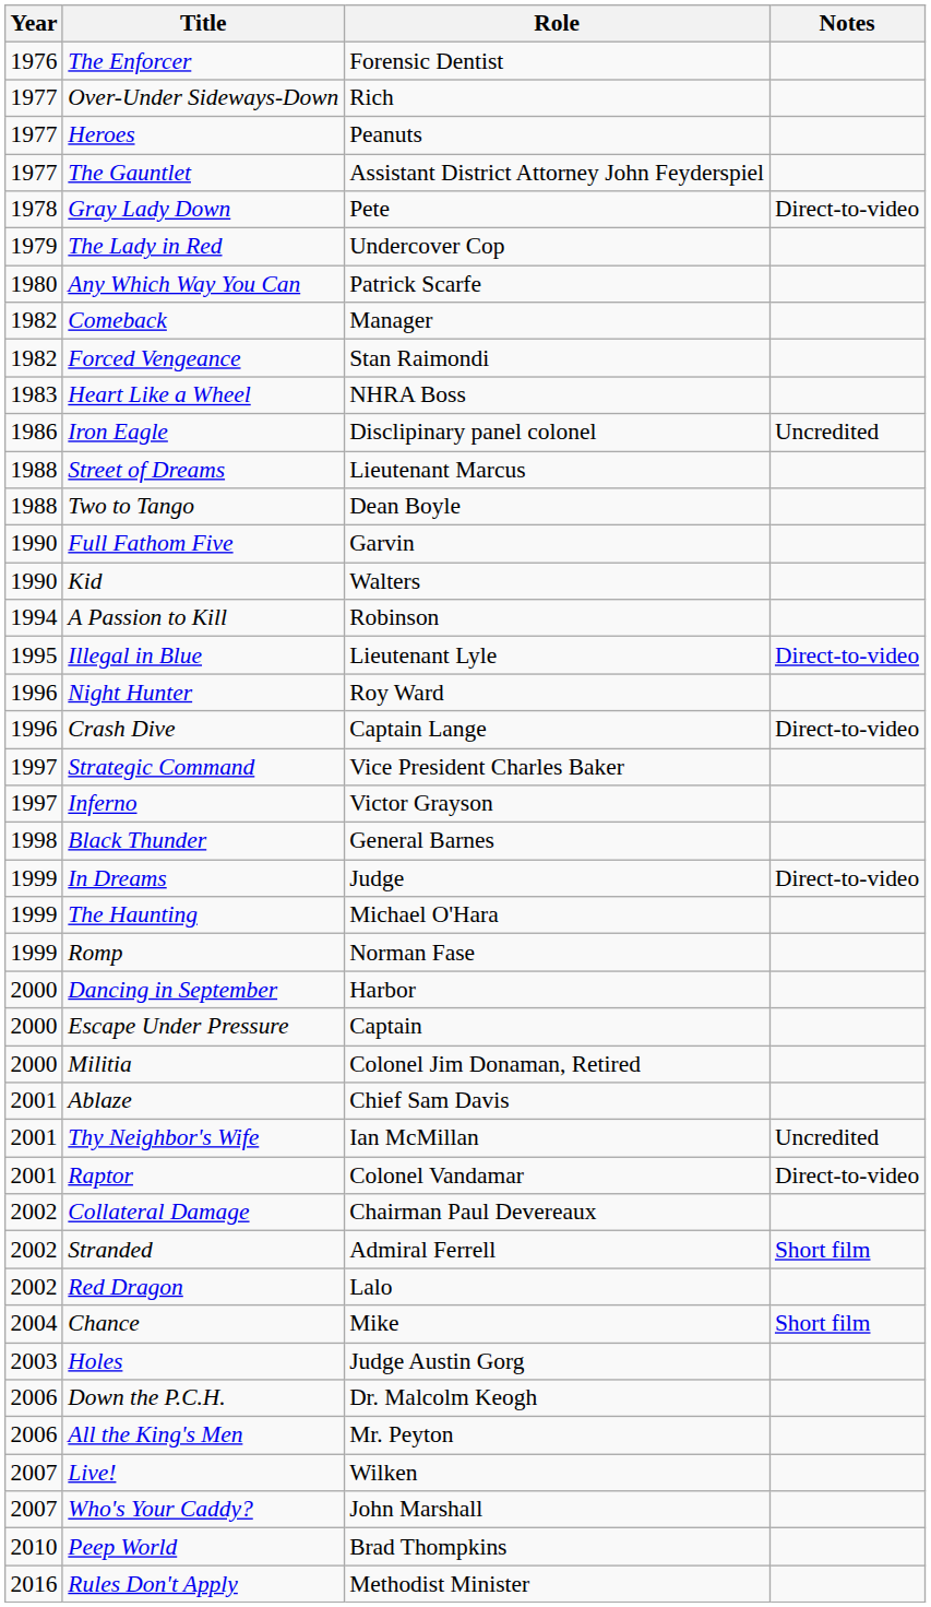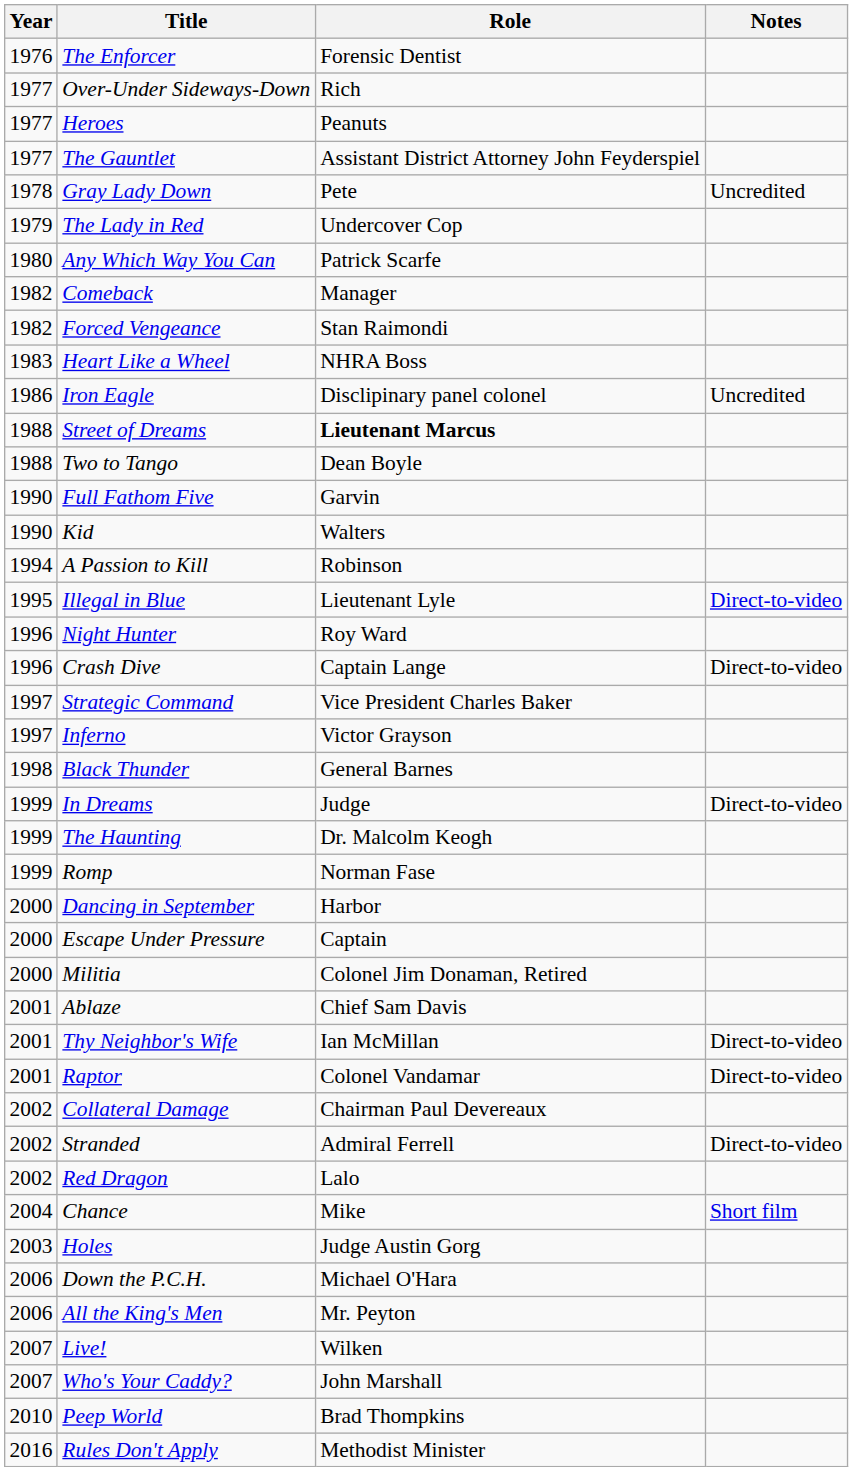Gray Lady Down | Notes: Direct-to-video -> Uncredited
Street of Dreams | Role: normal -> bold
The Haunting | Role: Michael O'Hara -> Dr. Malcolm Keogh
Thy Neighbor's Wife | Notes: Uncredited -> Direct-to-video
Stranded | Notes: Short film -> Direct-to-video
Down the P.C.H. | Role: Dr. Malcolm Keogh -> Michael O'Hara
